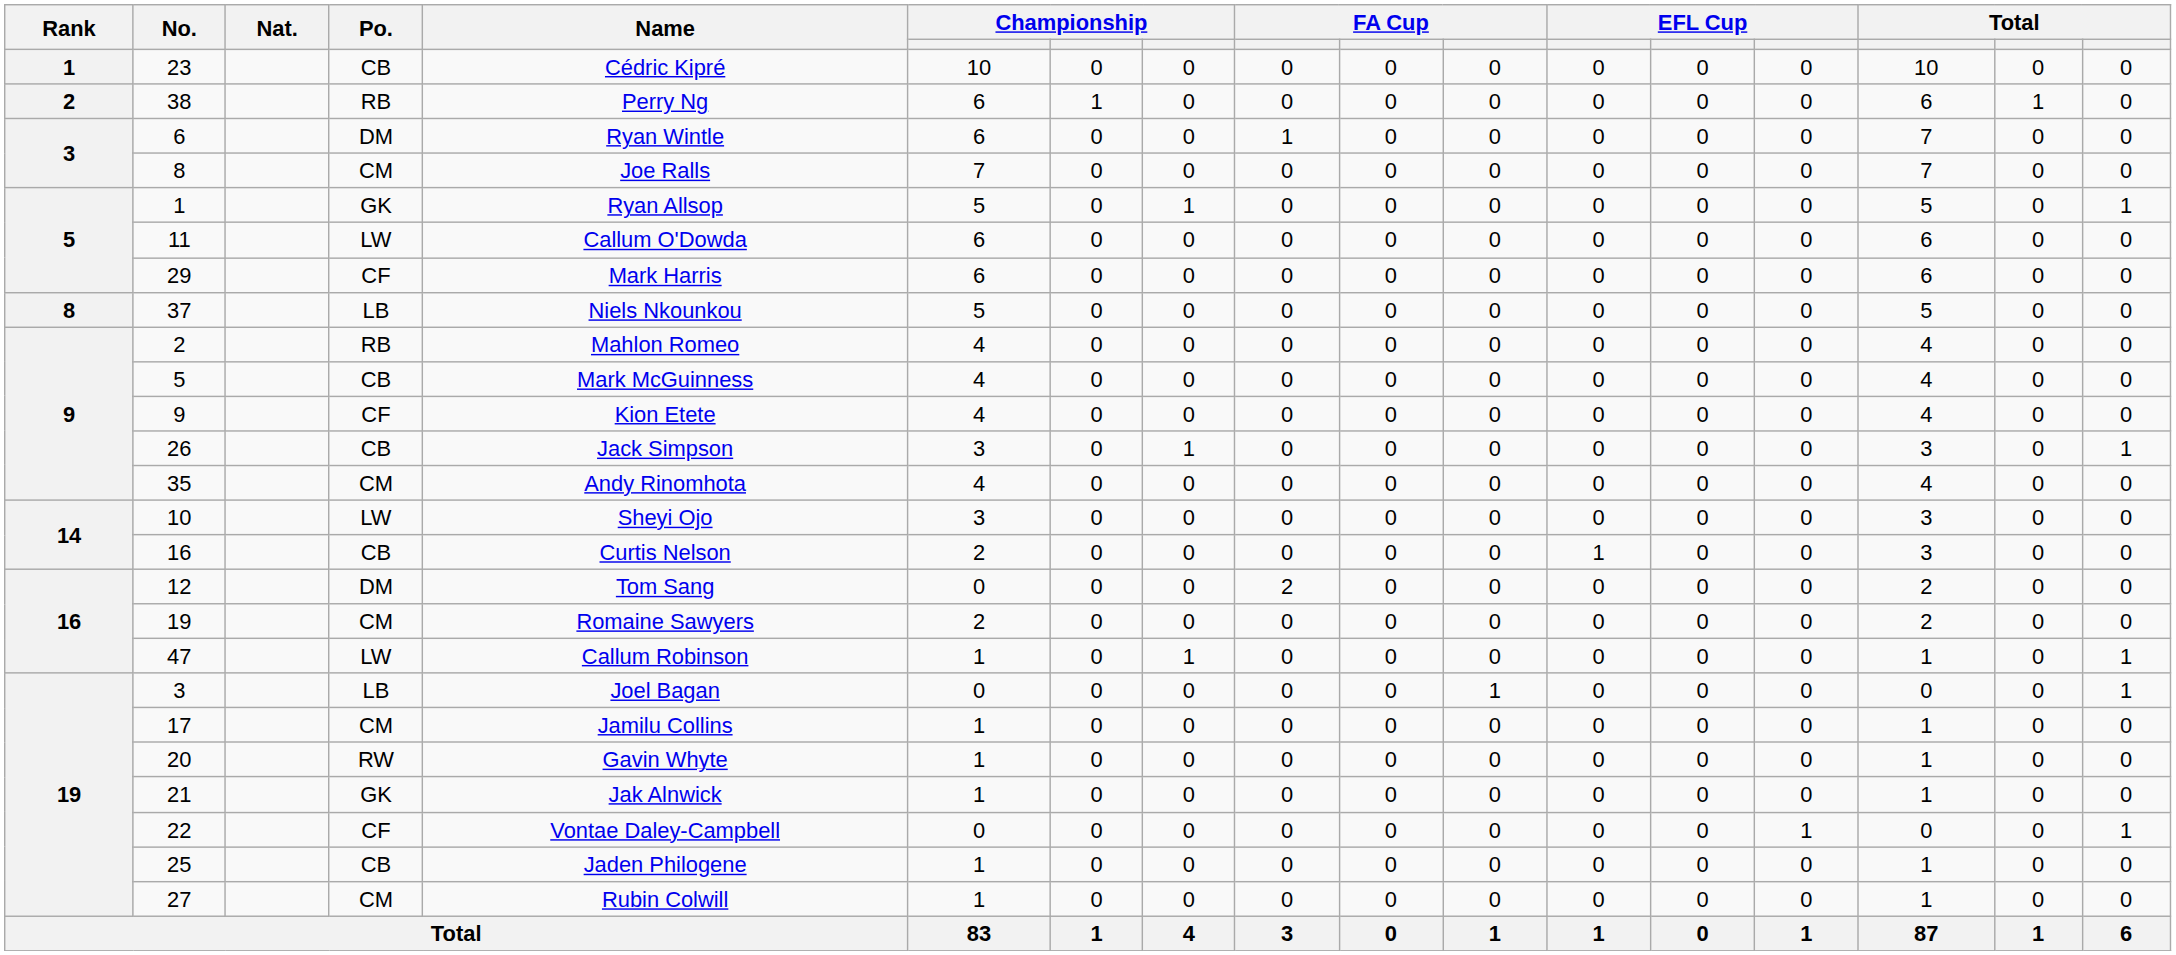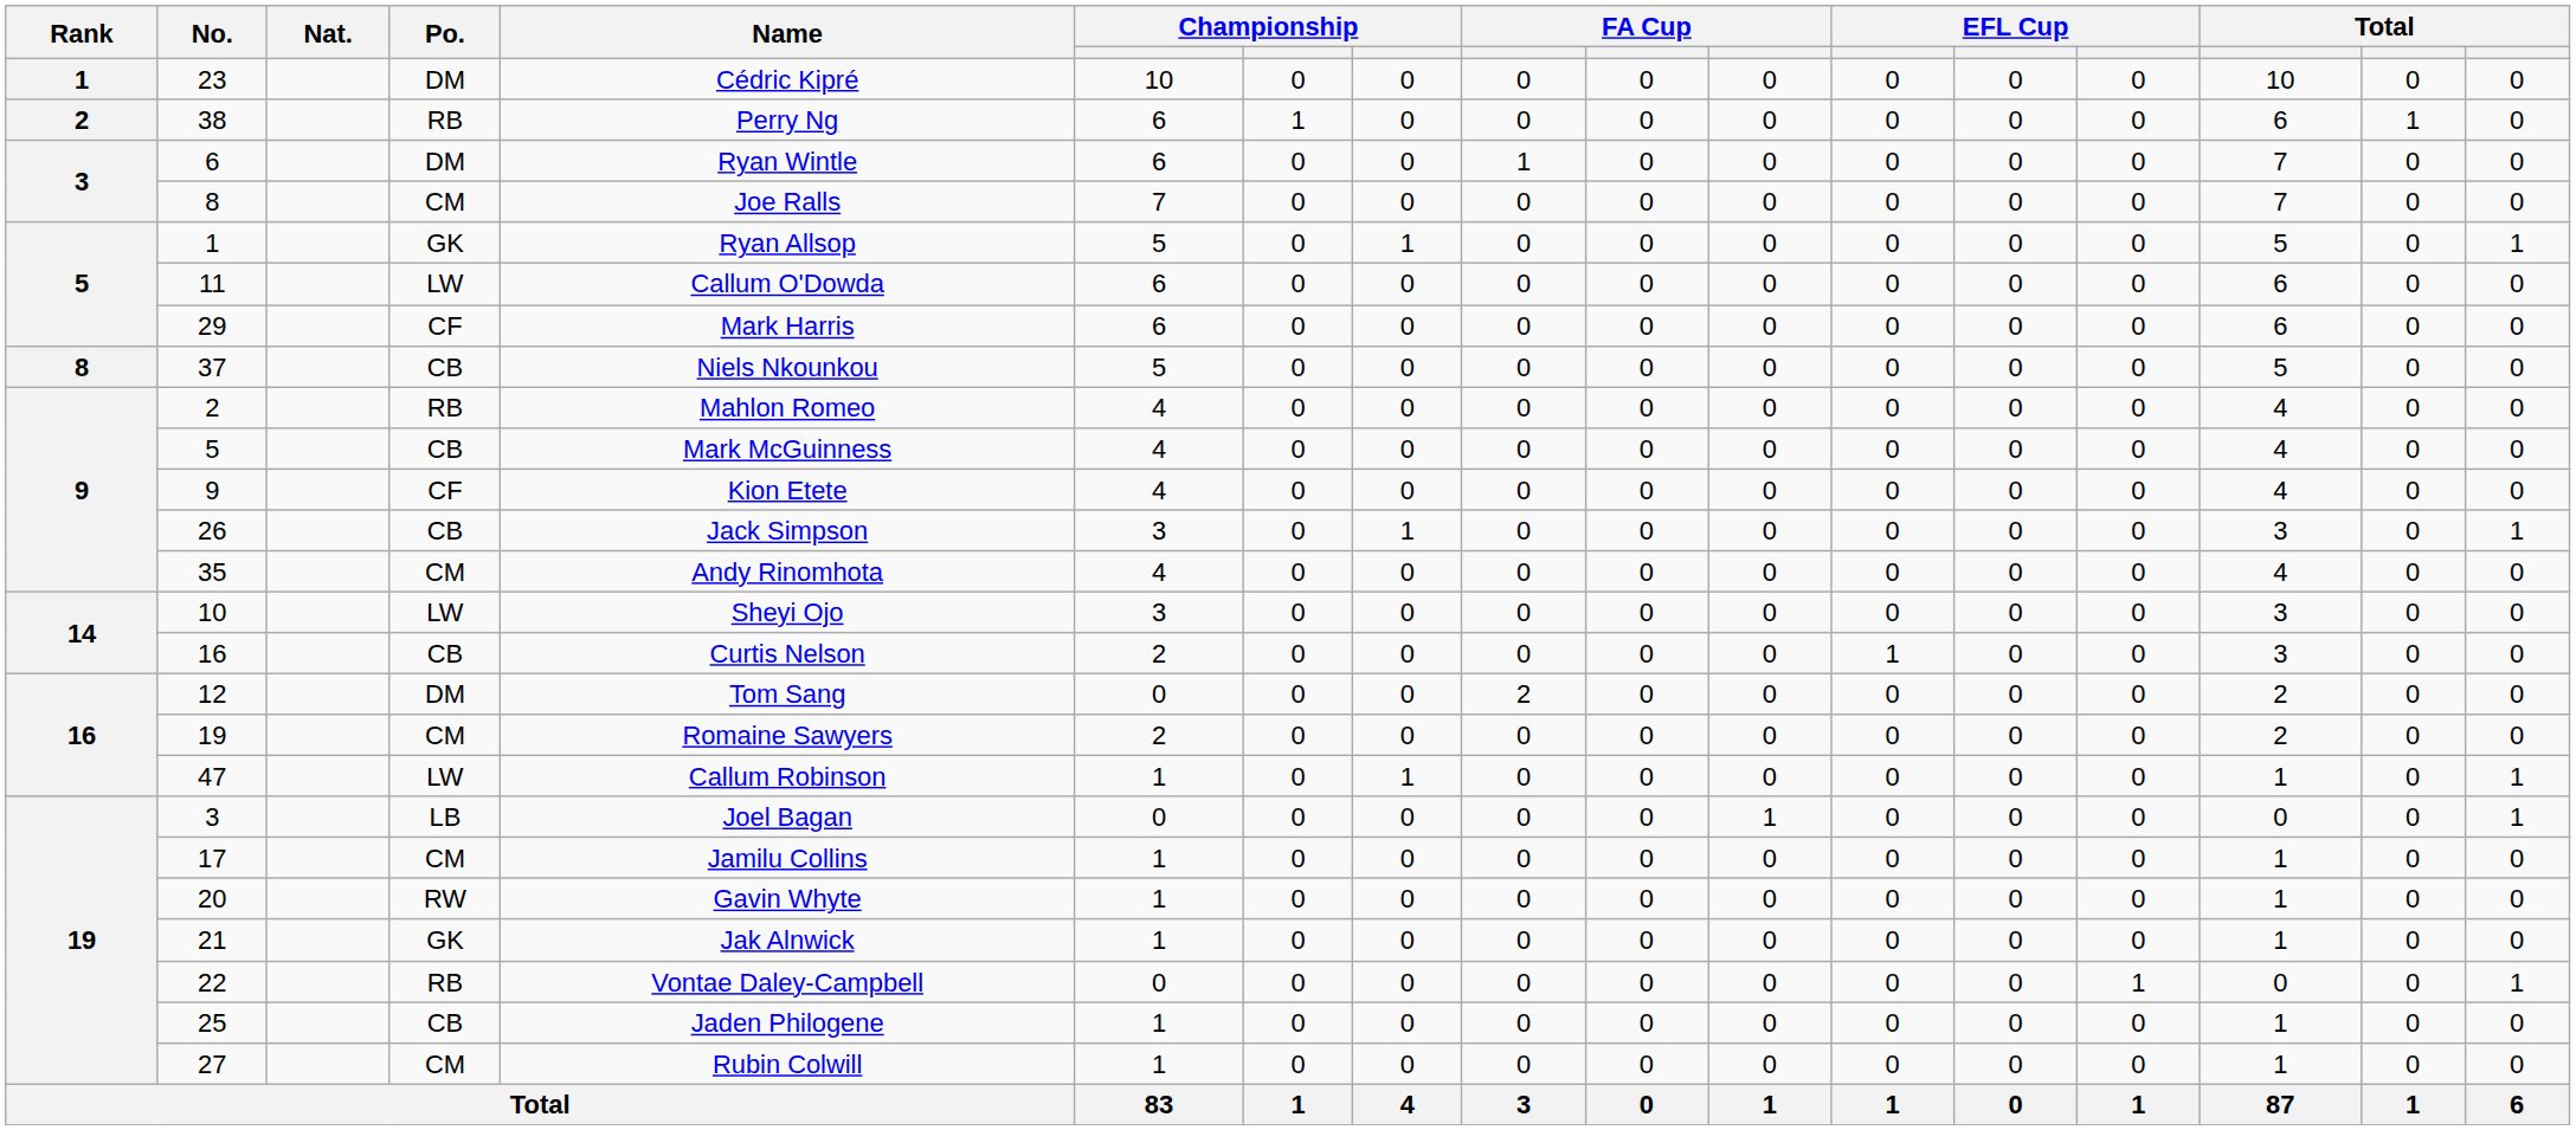23 | Po.: CB -> DM
37 | Po.: LB -> CB
22 | Po.: CF -> RB
